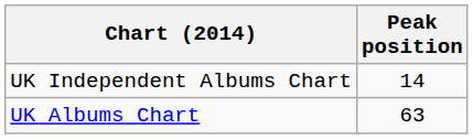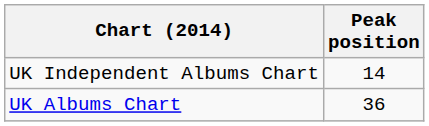UK Albums Chart | Peak position: 63 -> 36
